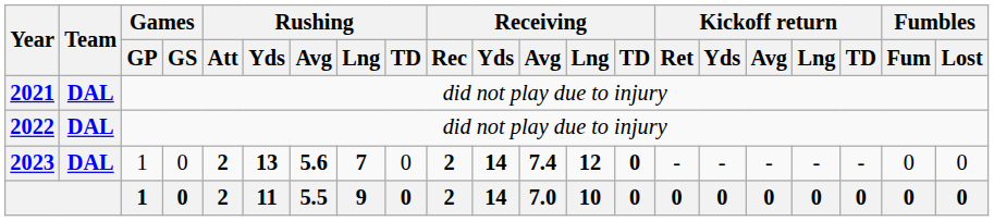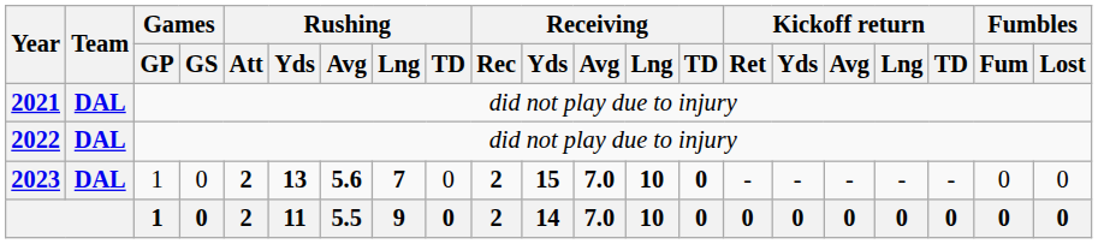2023 | Receiving / Yds: 14 -> 15
2023 | Receiving / Avg: 7.4 -> 7.0
2023 | Receiving / Lng: 12 -> 10
